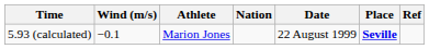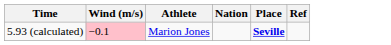- column: Date | 22 August 1999
5.93 (calculated) | Wind (m/s): no background -> pink background
